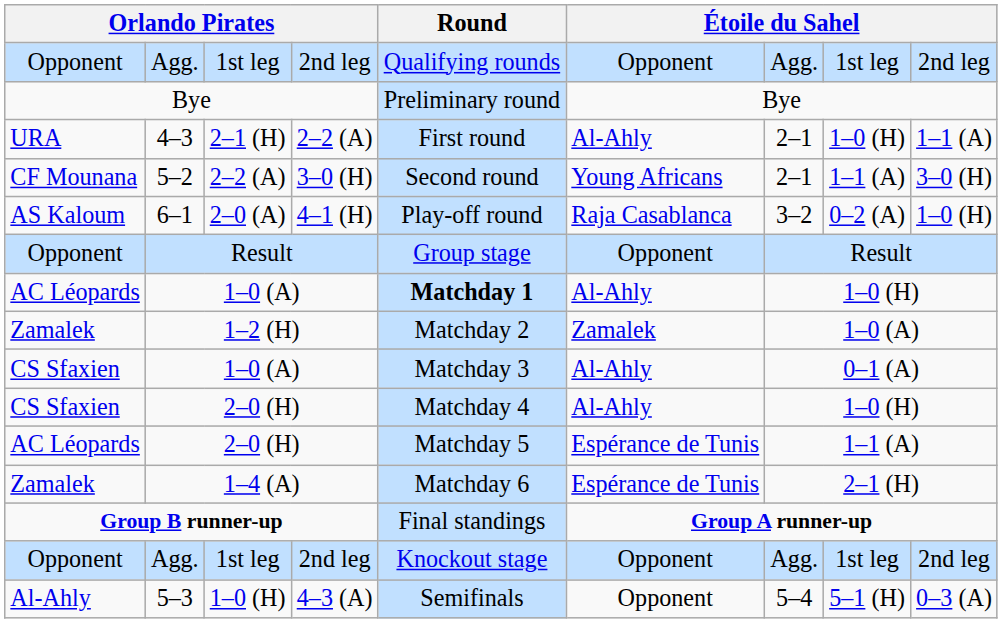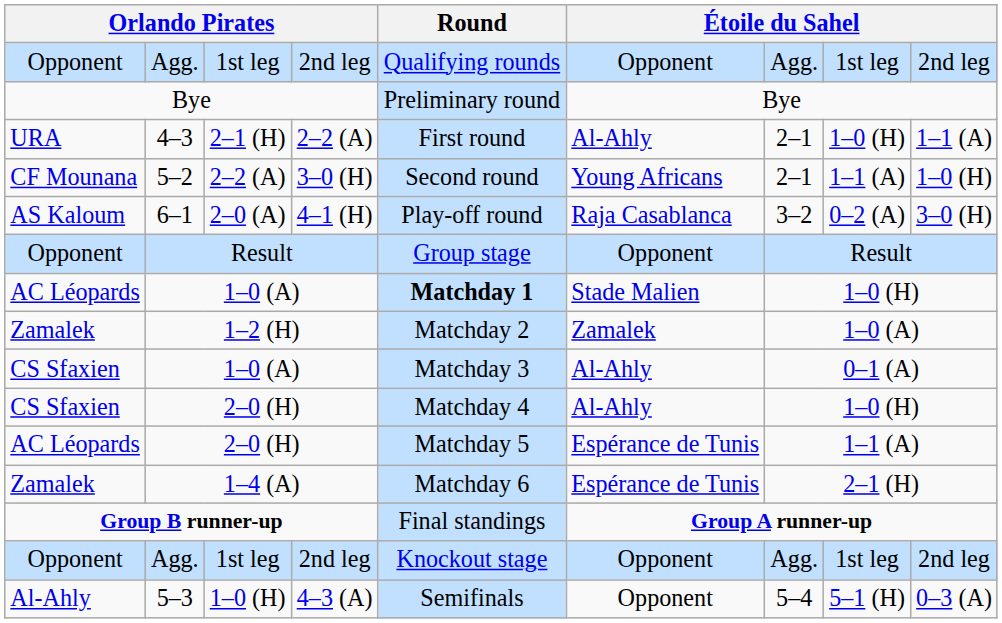5–2 | column 9: 3–0 (H) -> 1–0 (H)
6–1 | column 9: 1–0 (H) -> 3–0 (H)
AC Léopards / 1–0 (A) | column 6: Al-Ahly -> Stade Malien
